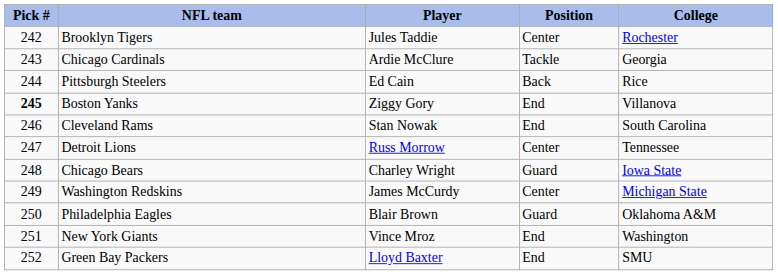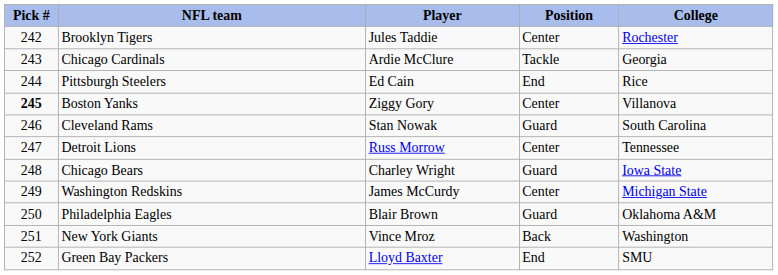Pittsburgh Steelers | Position: Back -> End
Boston Yanks | Position: End -> Center
Cleveland Rams | Position: End -> Guard
New York Giants | Position: End -> Back
